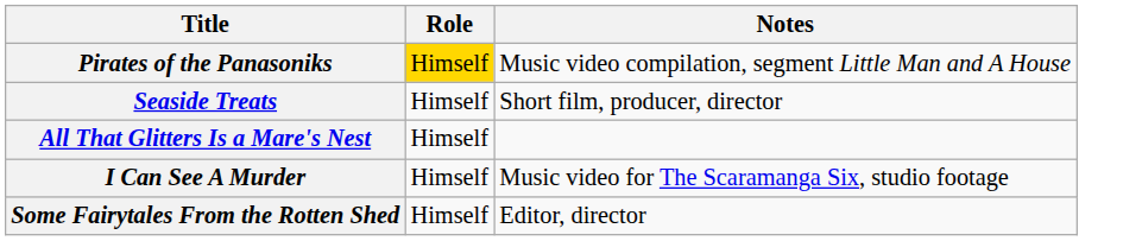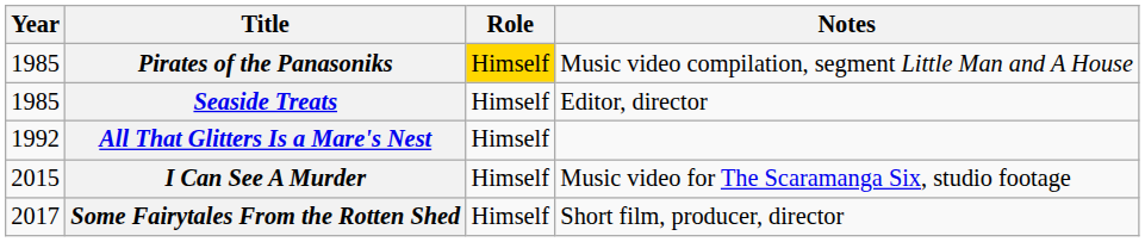+ column: Year | 1985 | 1985 | 1992 | 2015 | 2017
Seaside Treats | Notes: Short film, producer, director -> Editor, director
Some Fairytales From the Rotten Shed | Notes: Editor, director -> Short film, producer, director
